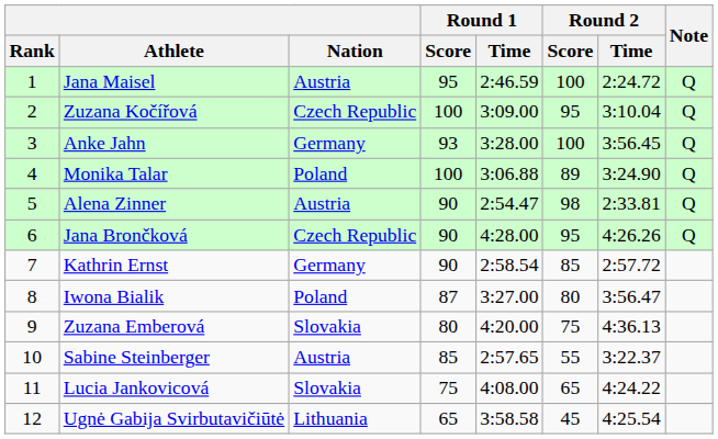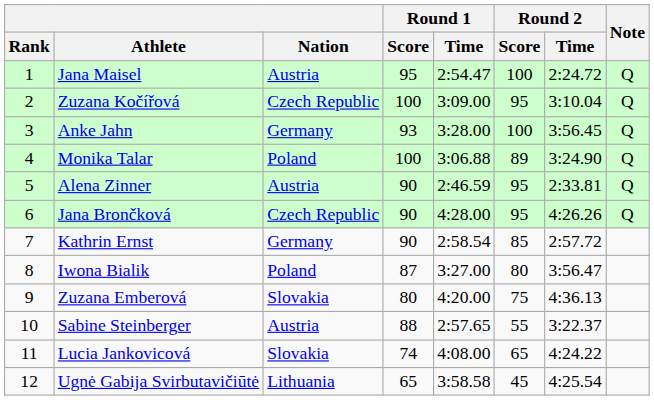Jana Maisel | Round 1 / Time: 2:46.59 -> 2:54.47
Alena Zinner | Round 1 / Time: 2:54.47 -> 2:46.59
Alena Zinner | Round 2 / Score: 98 -> 95
Sabine Steinberger | Round 1 / Score: 85 -> 88
Lucia Jankovicová | Round 1 / Score: 75 -> 74
